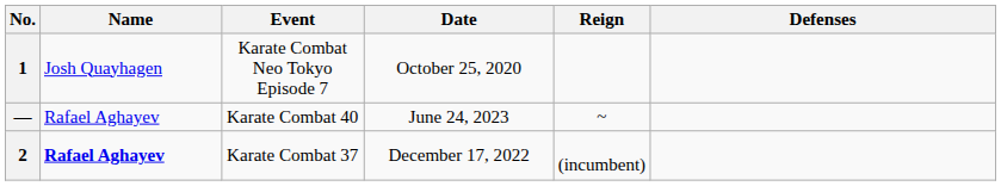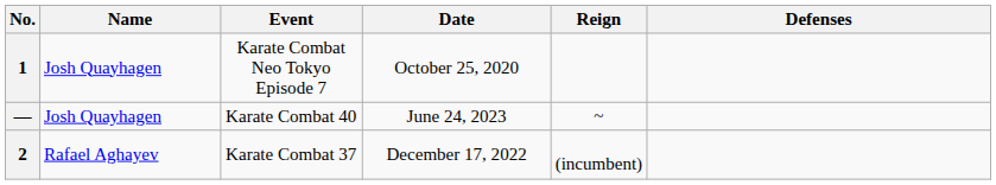— | Name: Rafael Aghayev -> Josh Quayhagen
2 | Name: bold -> normal
